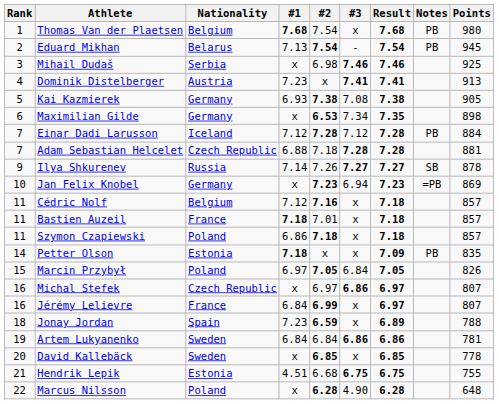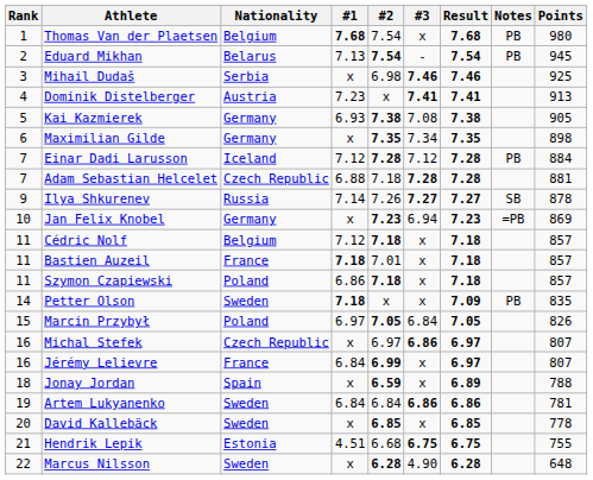Maximilian Gilde | #2: 6.53 -> 7.35
Cédric Nolf | #2: 7.16 -> 7.18
Petter Olson | Nationality: Estonia -> Sweden
Jonay Jordan | #1: 7.23 -> x
Marcus Nilsson | Nationality: Poland -> Sweden
